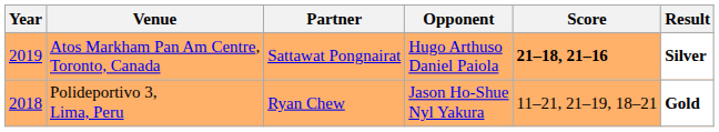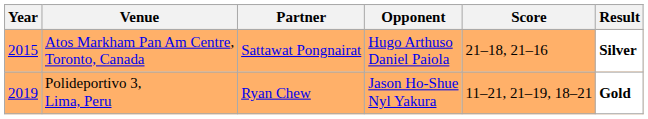Atos Markham Pan Am Centre, Toronto, Canada | Year: 2019 -> 2015
Atos Markham Pan Am Centre, Toronto, Canada | Score: bold -> normal
Polideportivo 3, Lima, Peru | Year: 2018 -> 2019
